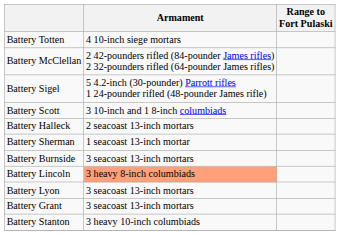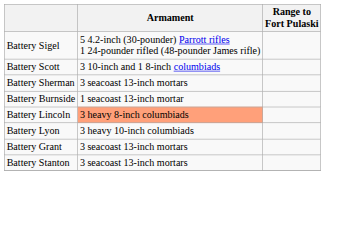- row: Battery Totten | 4 10-inch siege mortars
- row: Battery McClellan | 2 42-pounders rifled (84-pounder James rifles) 2 32-pounders rifled (64-pounder James rifles)
- row: Battery Halleck | 2 seacoast 13-inch mortars
Battery Sherman | Armament: 1 seacoast 13-inch mortar -> 3 seacoast 13-inch mortars
Battery Burnside | Armament: 3 seacoast 13-inch mortars -> 1 seacoast 13-inch mortar
Battery Lyon | Armament: 3 seacoast 13-inch mortars -> 3 heavy 10-inch columbiads
Battery Stanton | Armament: 3 heavy 10-inch columbiads -> 3 seacoast 13-inch mortars
